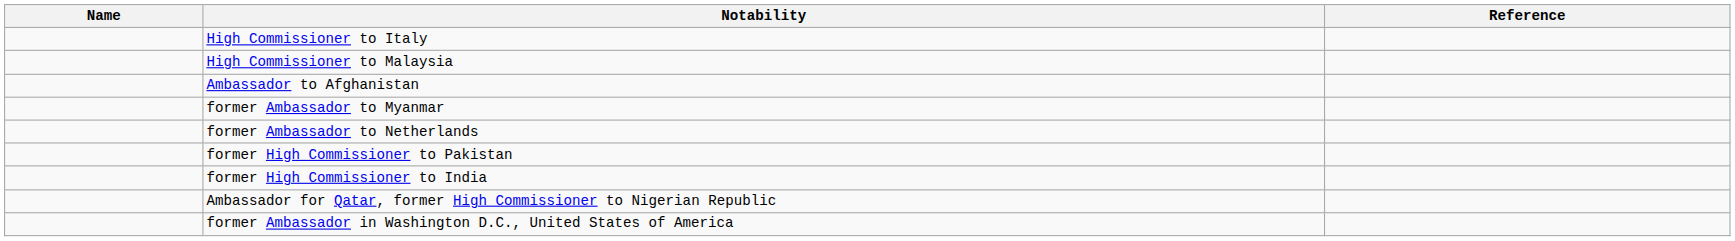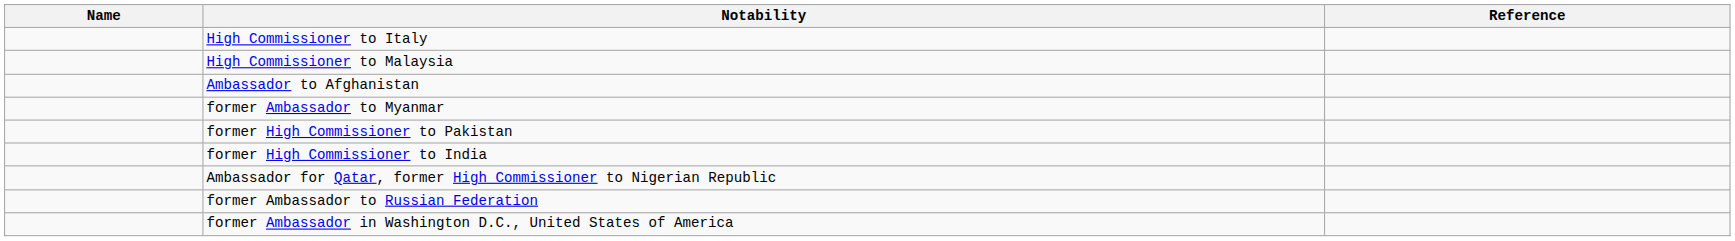- row: former Ambassador to Netherlands
+ row: former Ambassador to Russian Federation
